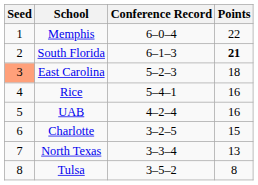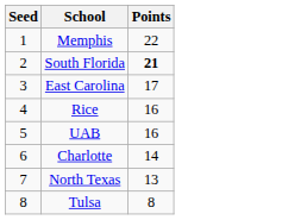- column: Conference Record | 6–0–4 | 6–1–3 | 5–2–3 | 5–4–1 | 4–2–4 | 3–2–5 | 3–3–4 | 3–5–2
East Carolina | Seed: lightsalmon background -> no background
East Carolina | Points: 18 -> 17
Charlotte | Points: 15 -> 14
